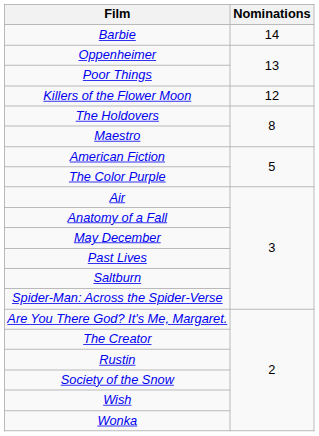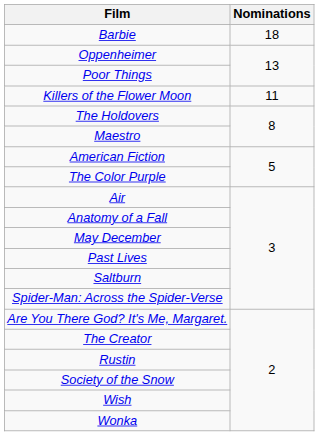Barbie | Nominations: 14 -> 18
Killers of the Flower Moon | Nominations: 12 -> 11
